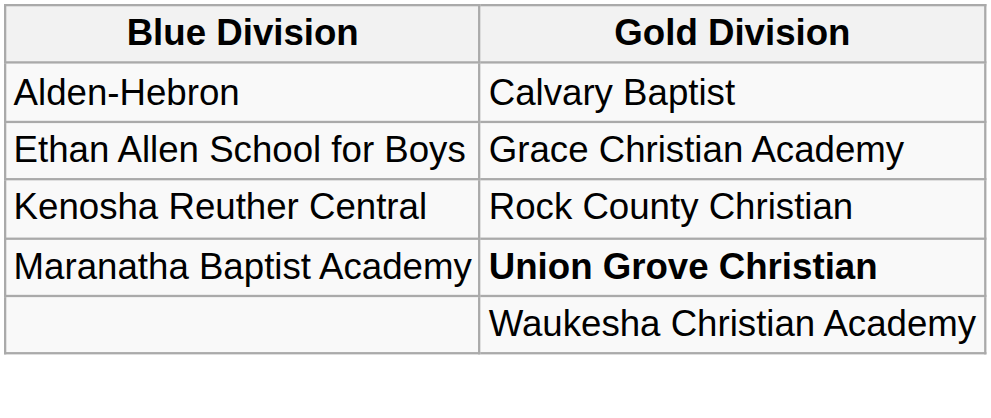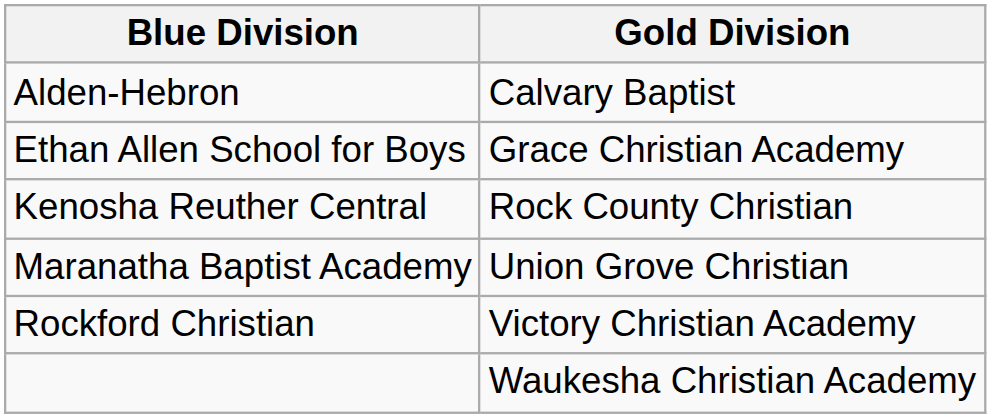Maranatha Baptist Academy | Gold Division: bold -> normal
+ row: Rockford Christian | Victory Christian Academy
